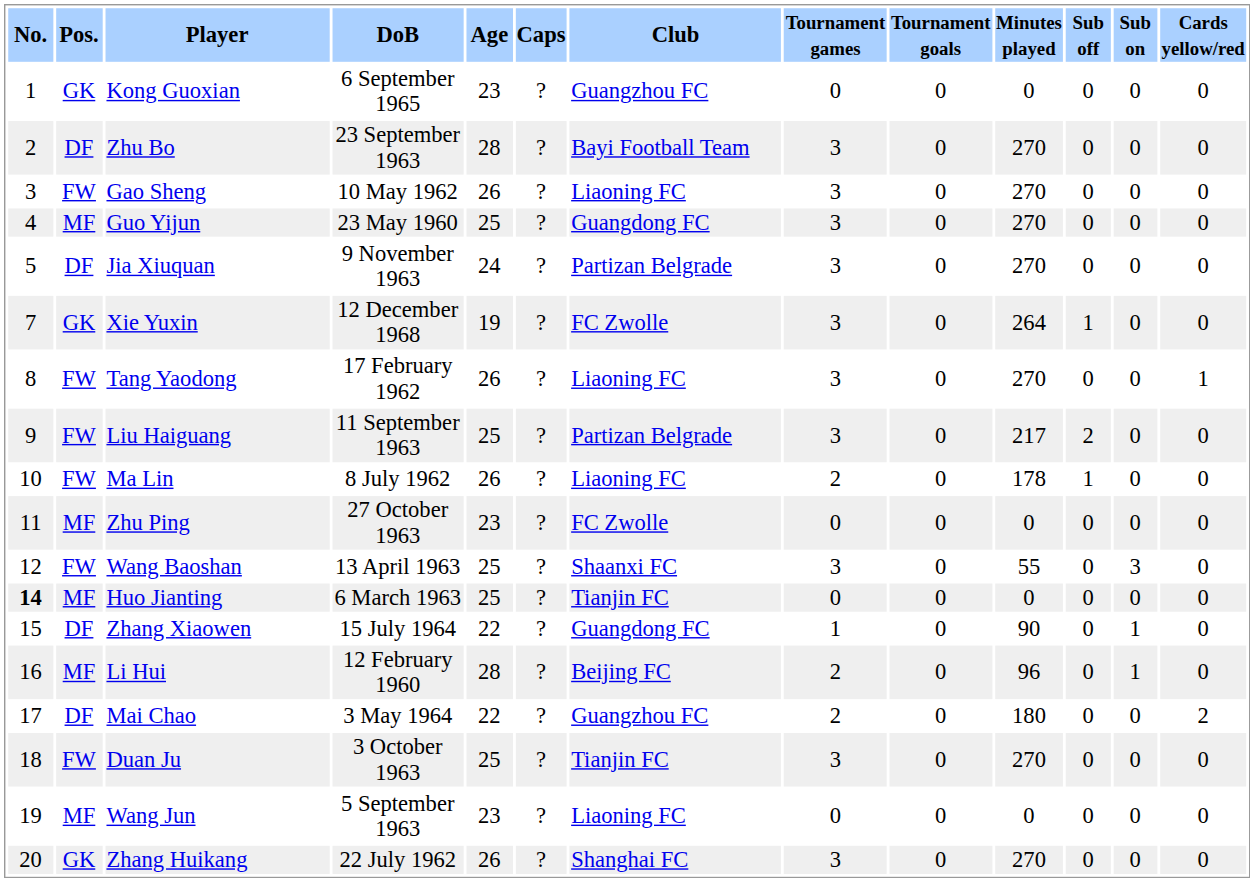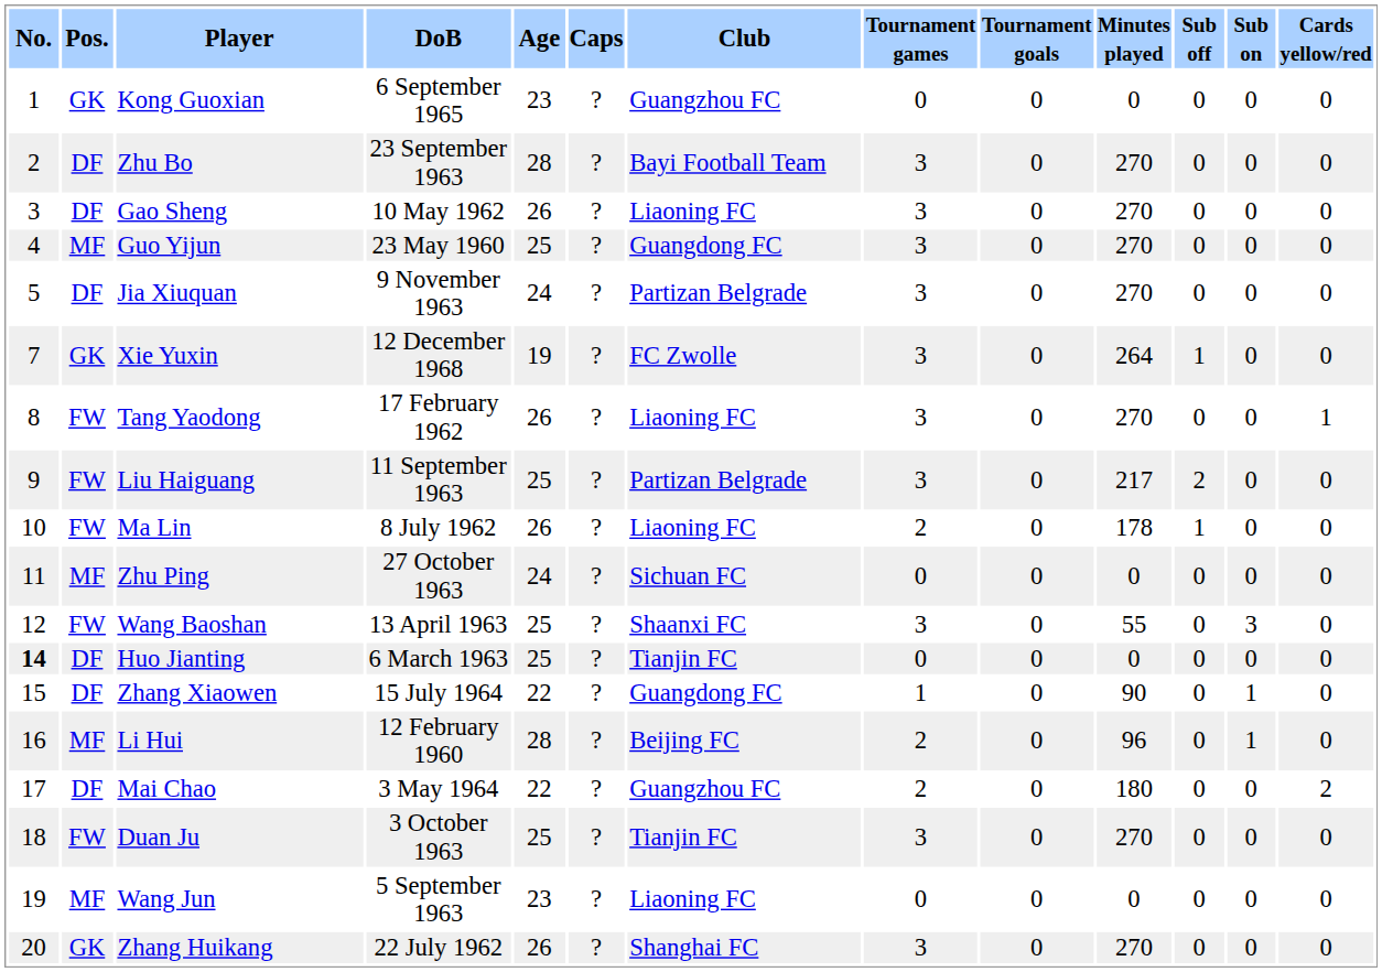Gao Sheng | Pos.: FW -> DF
Zhu Ping | Age: 23 -> 24
Zhu Ping | Club: FC Zwolle -> Sichuan FC
Huo Jianting | Pos.: MF -> DF
